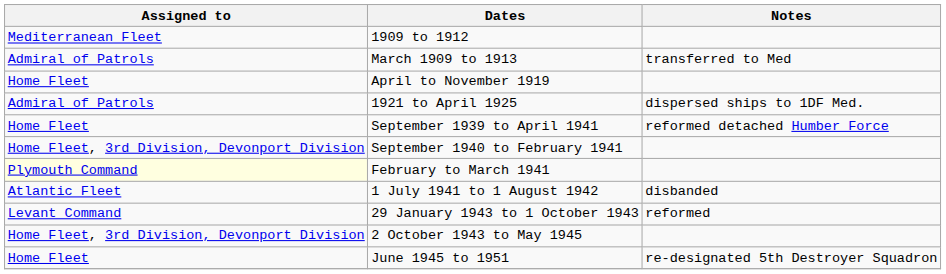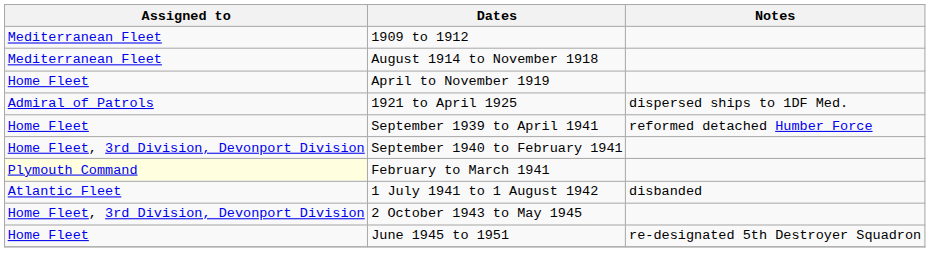- row: Admiral of Patrols | March 1909 to 1913 | transferred to Med
+ row: Mediterranean Fleet | August 1914 to November 1918
- row: Levant Command | 29 January 1943 to 1 October 1943 | reformed
